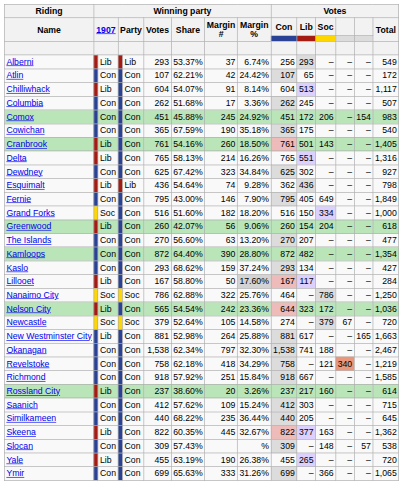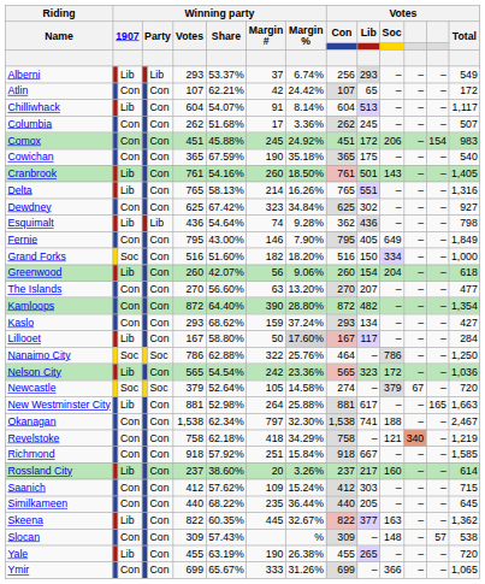Nelson City | Votes / Con: 644 -> 565
Ymir | Winning party / Share: 65.63% -> 65.67%
